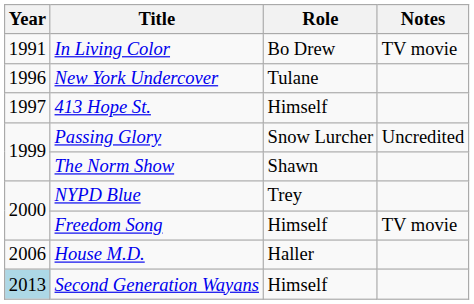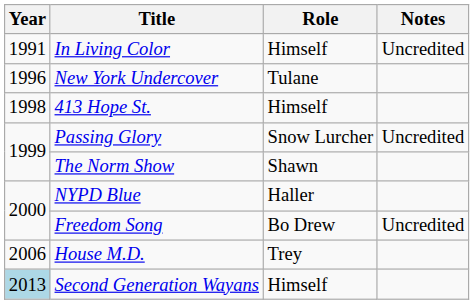In Living Color | Role: Bo Drew -> Himself
In Living Color | Notes: TV movie -> Uncredited
413 Hope St. | Year: 1997 -> 1998
NYPD Blue | Role: Trey -> Haller
Freedom Song | Role: Himself -> Bo Drew
Freedom Song | Notes: TV movie -> Uncredited
House M.D. | Role: Haller -> Trey
